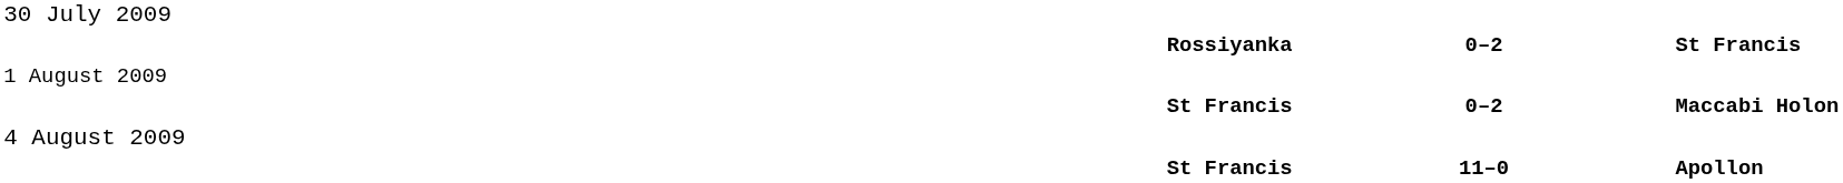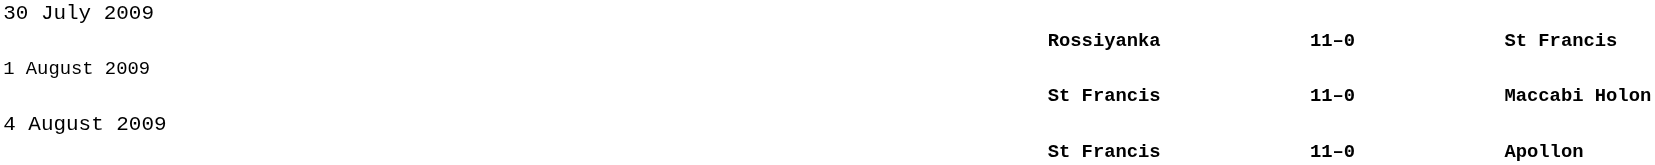Rossiyanka | column 2: 0–2 -> 11–0
St Francis / Maccabi Holon | column 2: 0–2 -> 11–0
